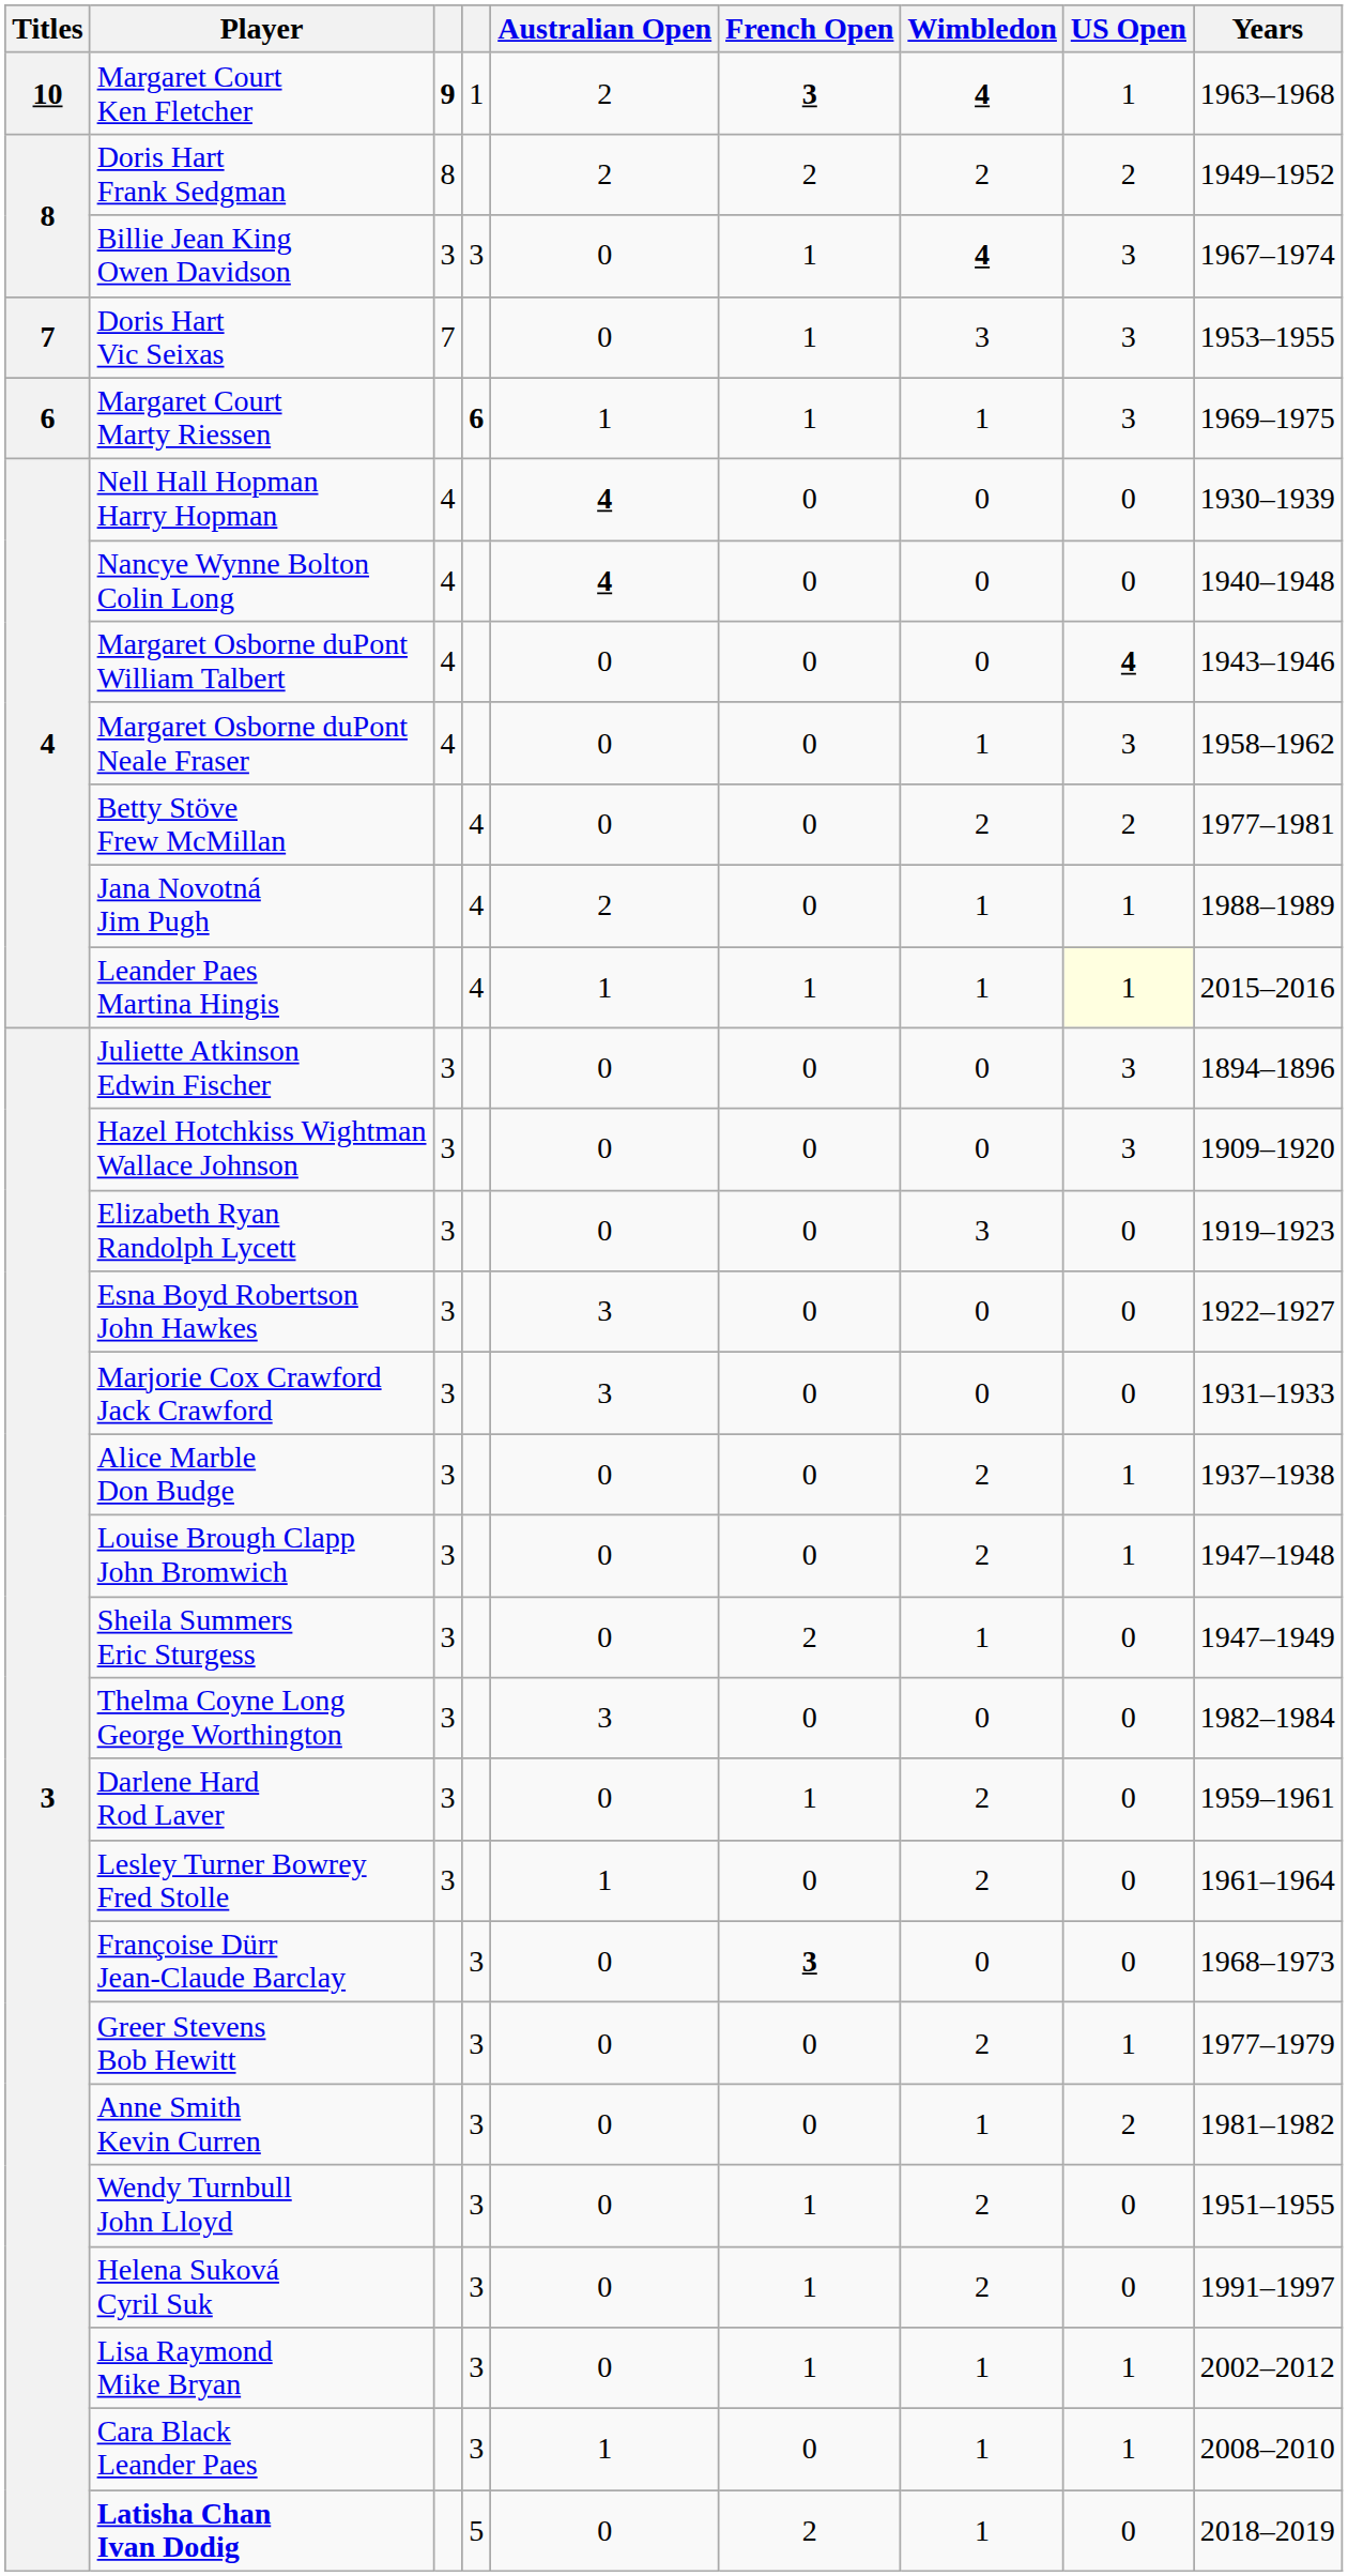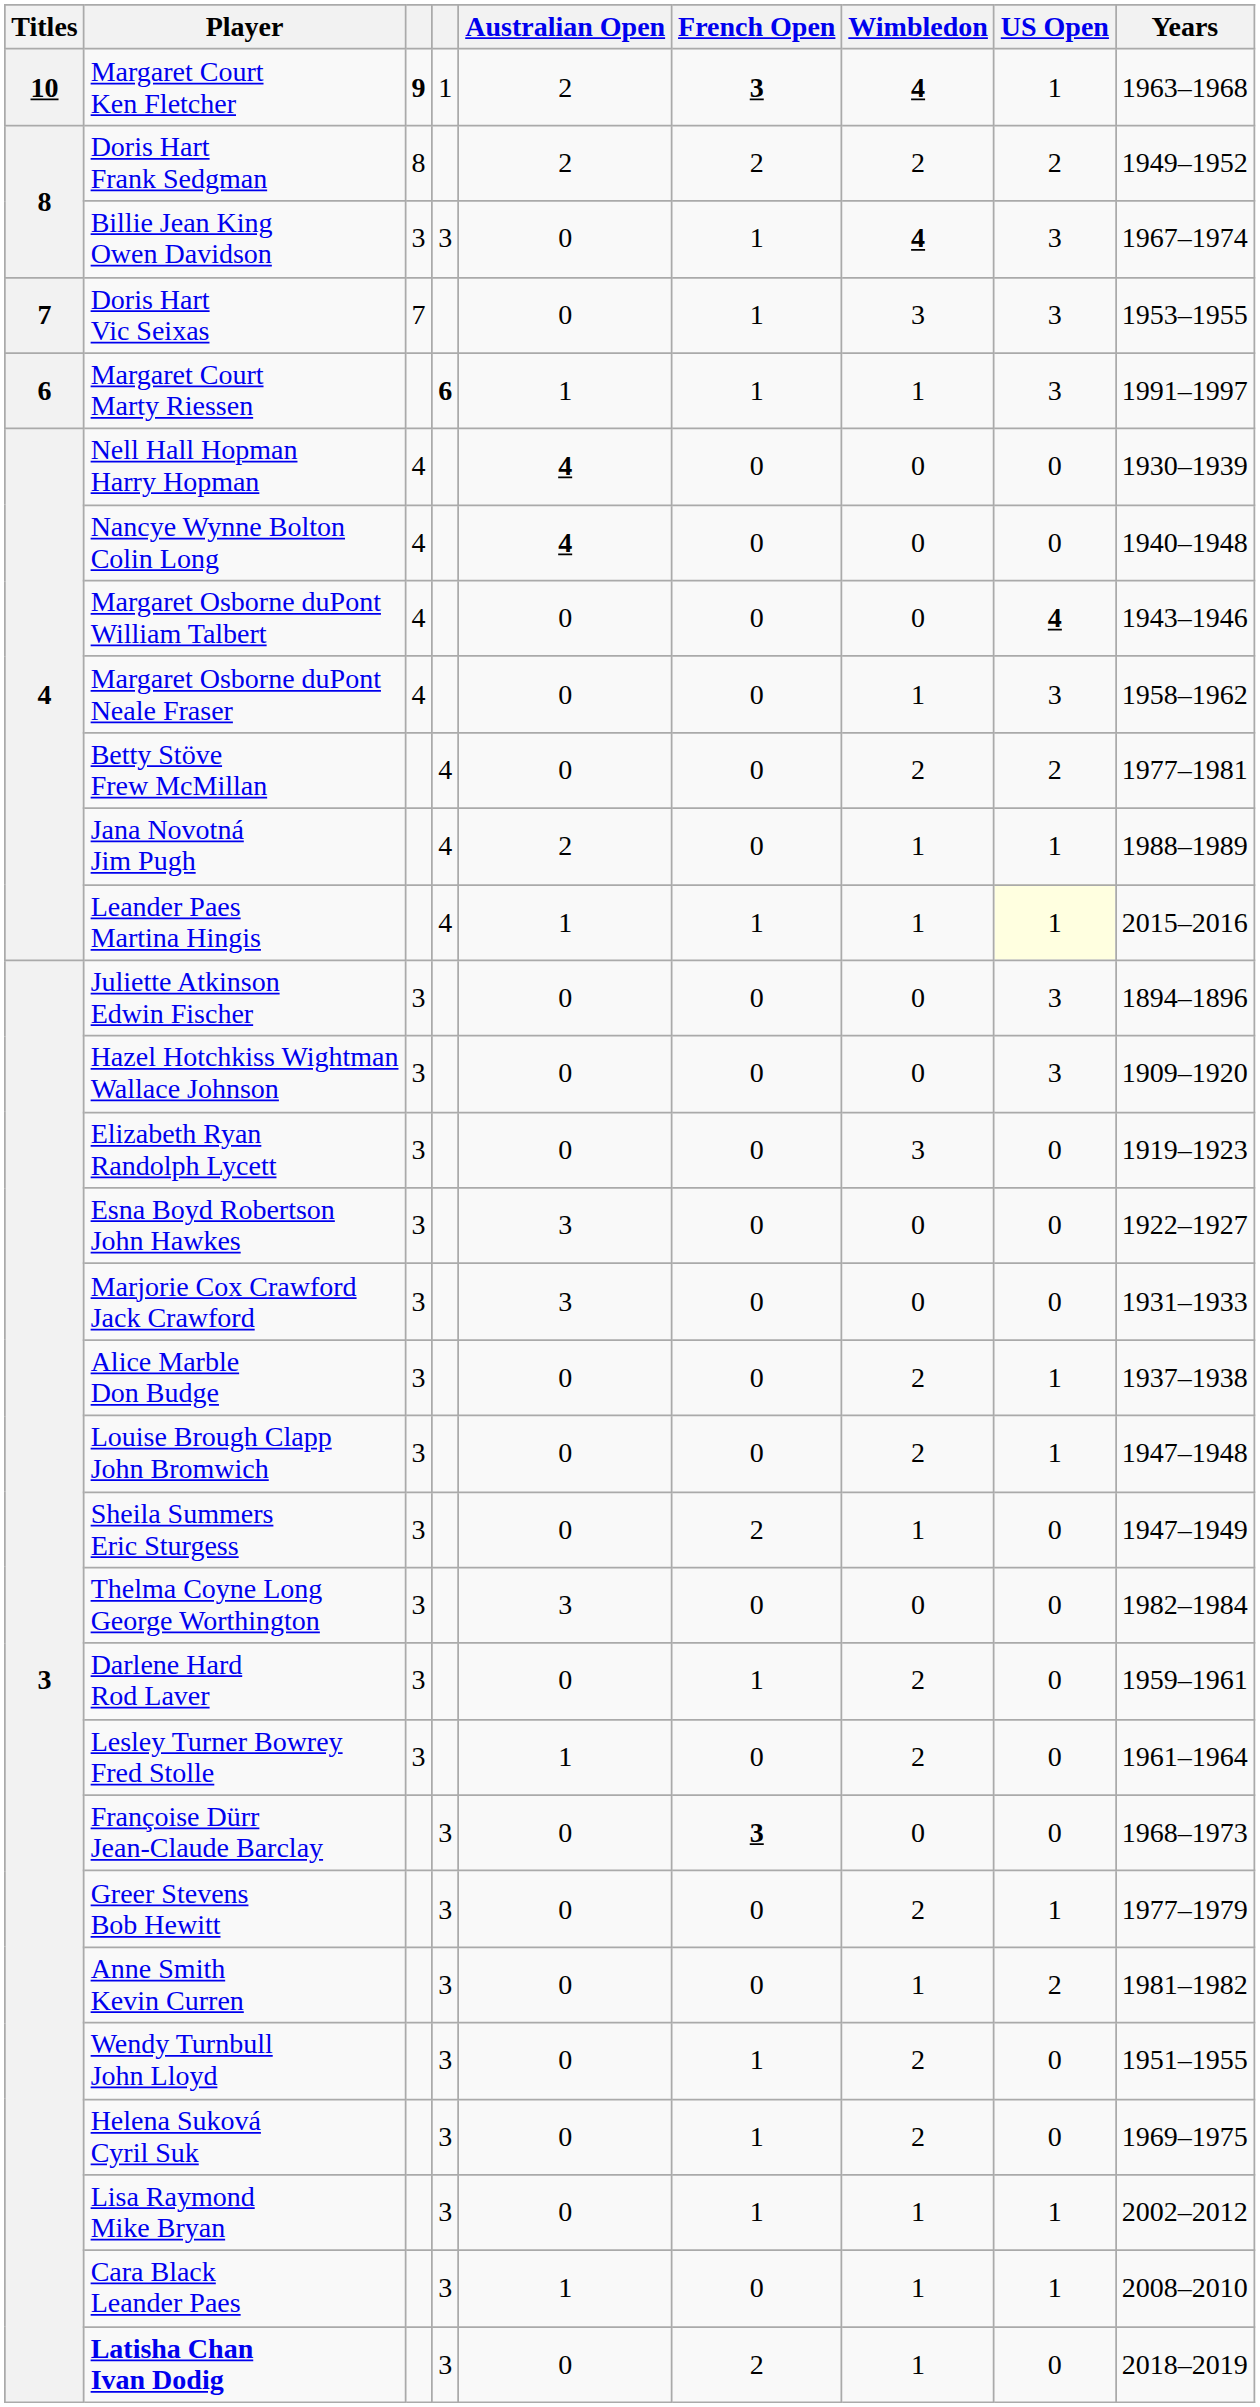Margaret Court Marty Riessen | Years: 1969–1975 -> 1991–1997
Helena Suková Cyril Suk | Years: 1991–1997 -> 1969–1975
Latisha Chan Ivan Dodig | column 4: 5 -> 3
